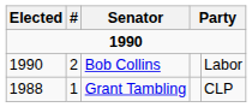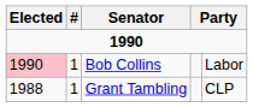Bob Collins | Elected: no background -> pink background
Bob Collins | #: 2 -> 1
